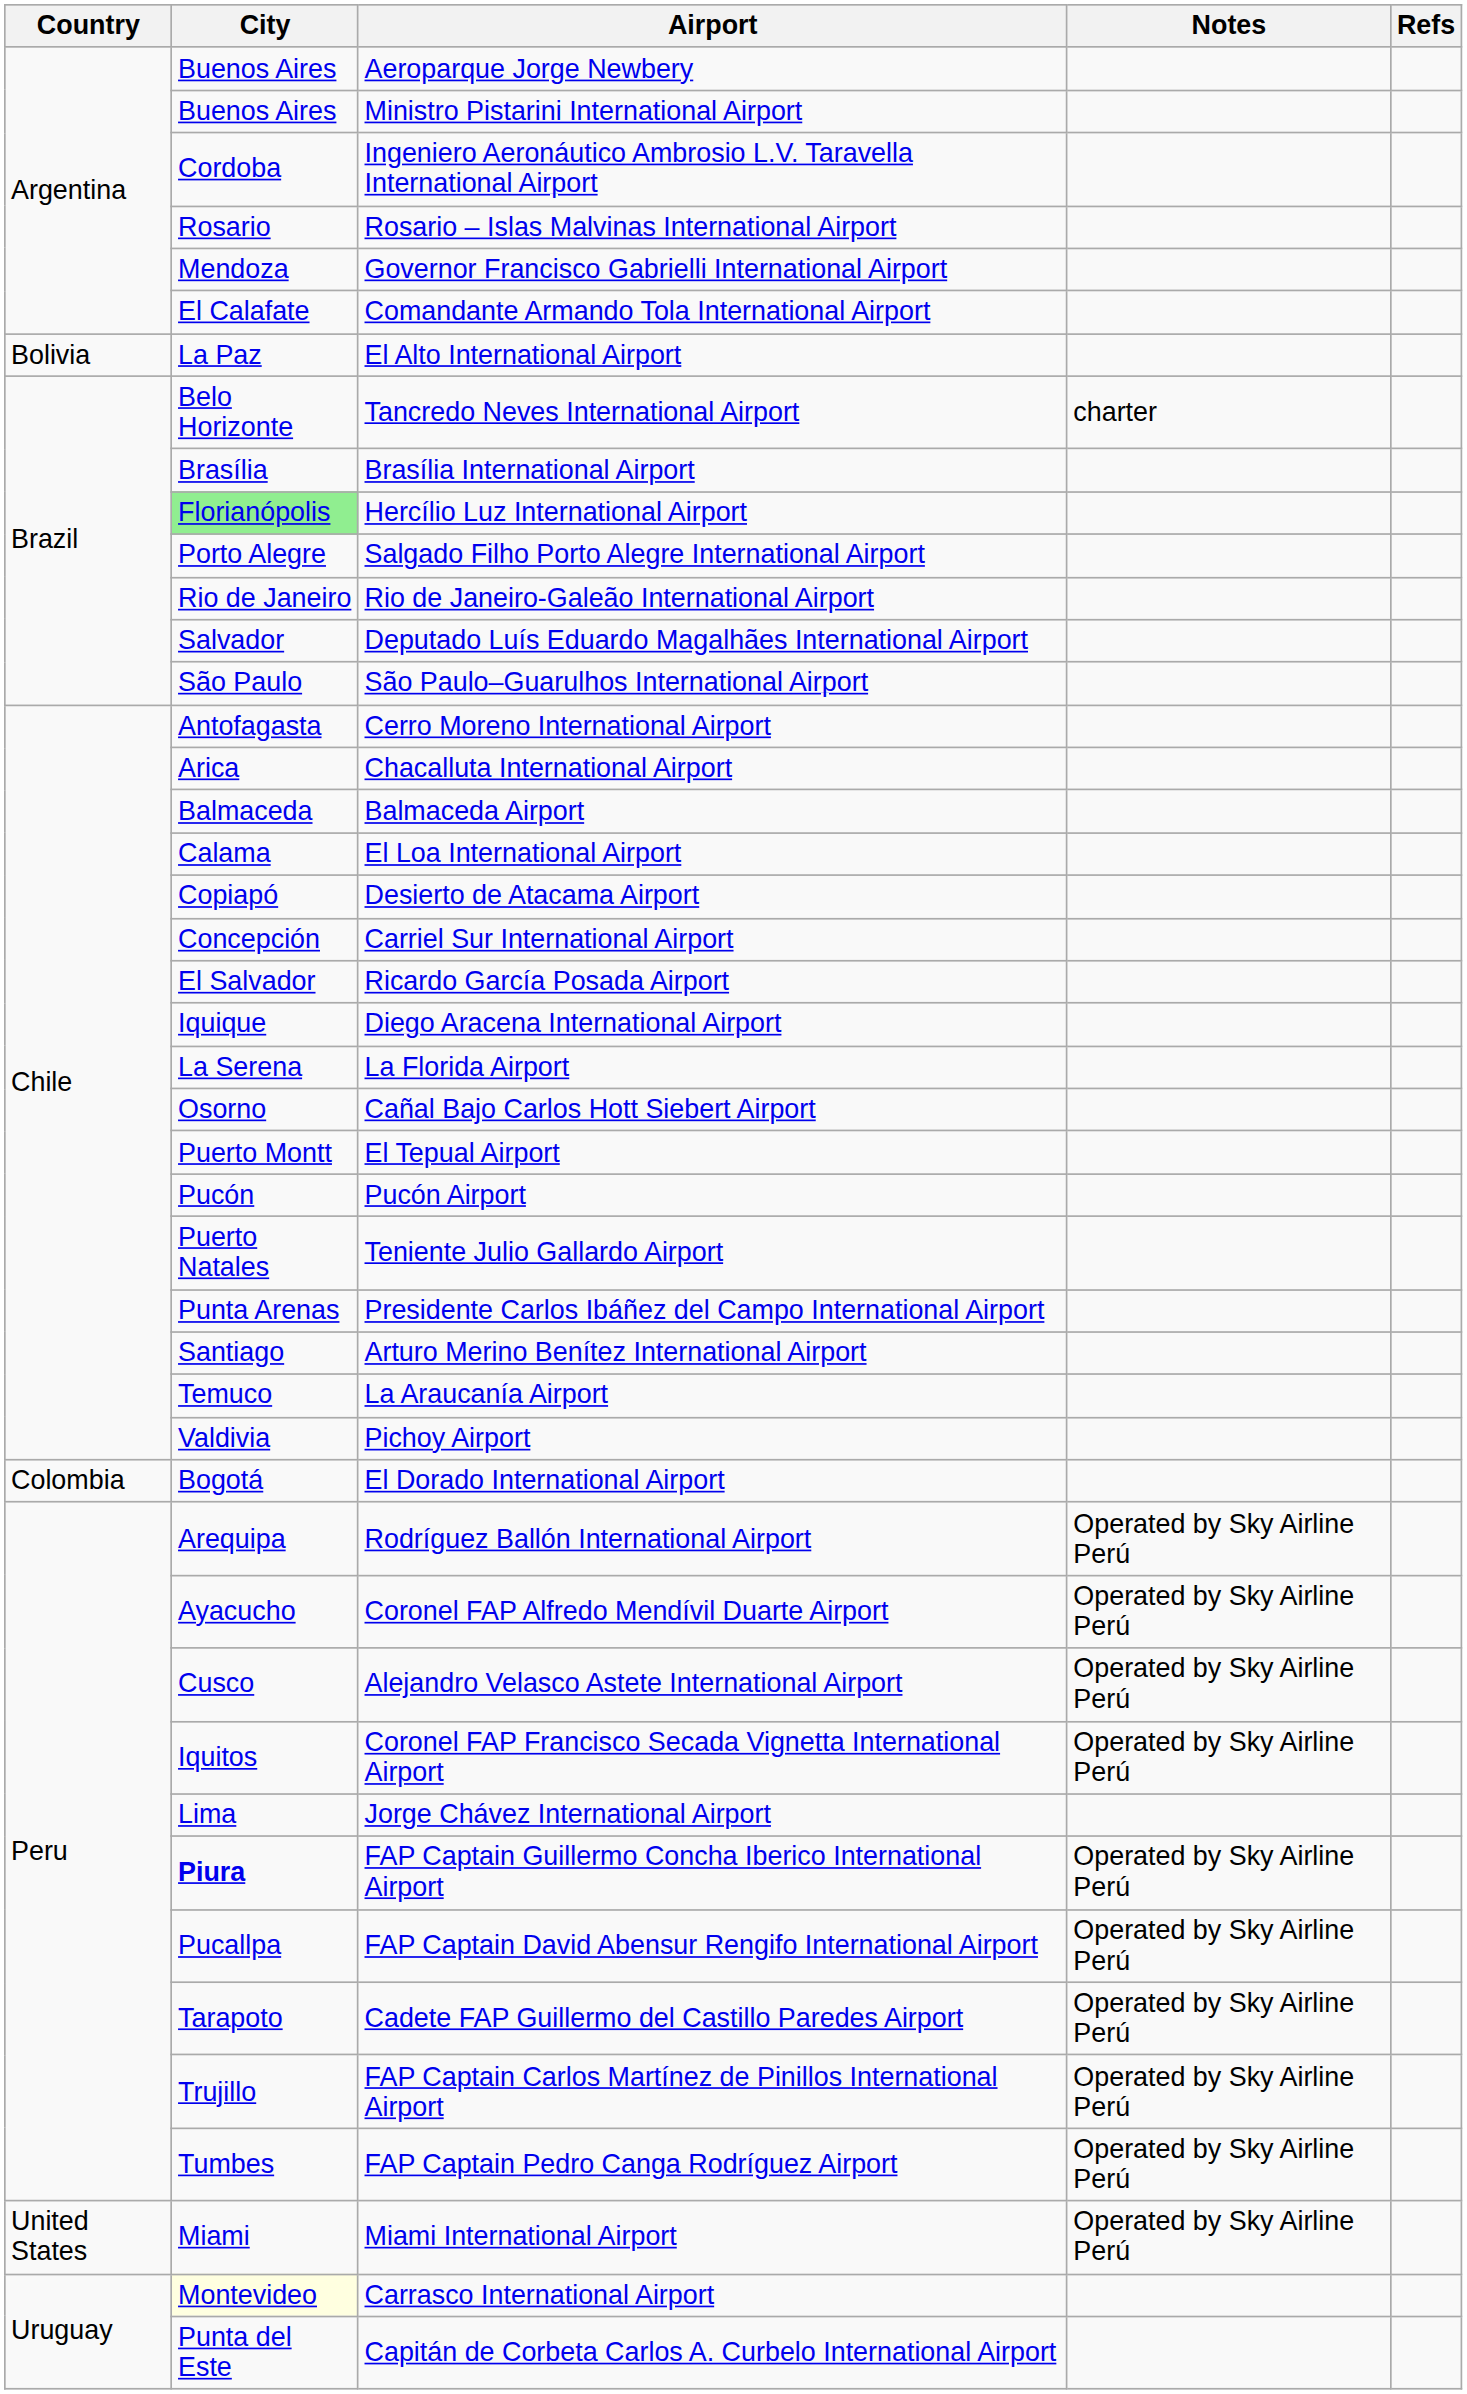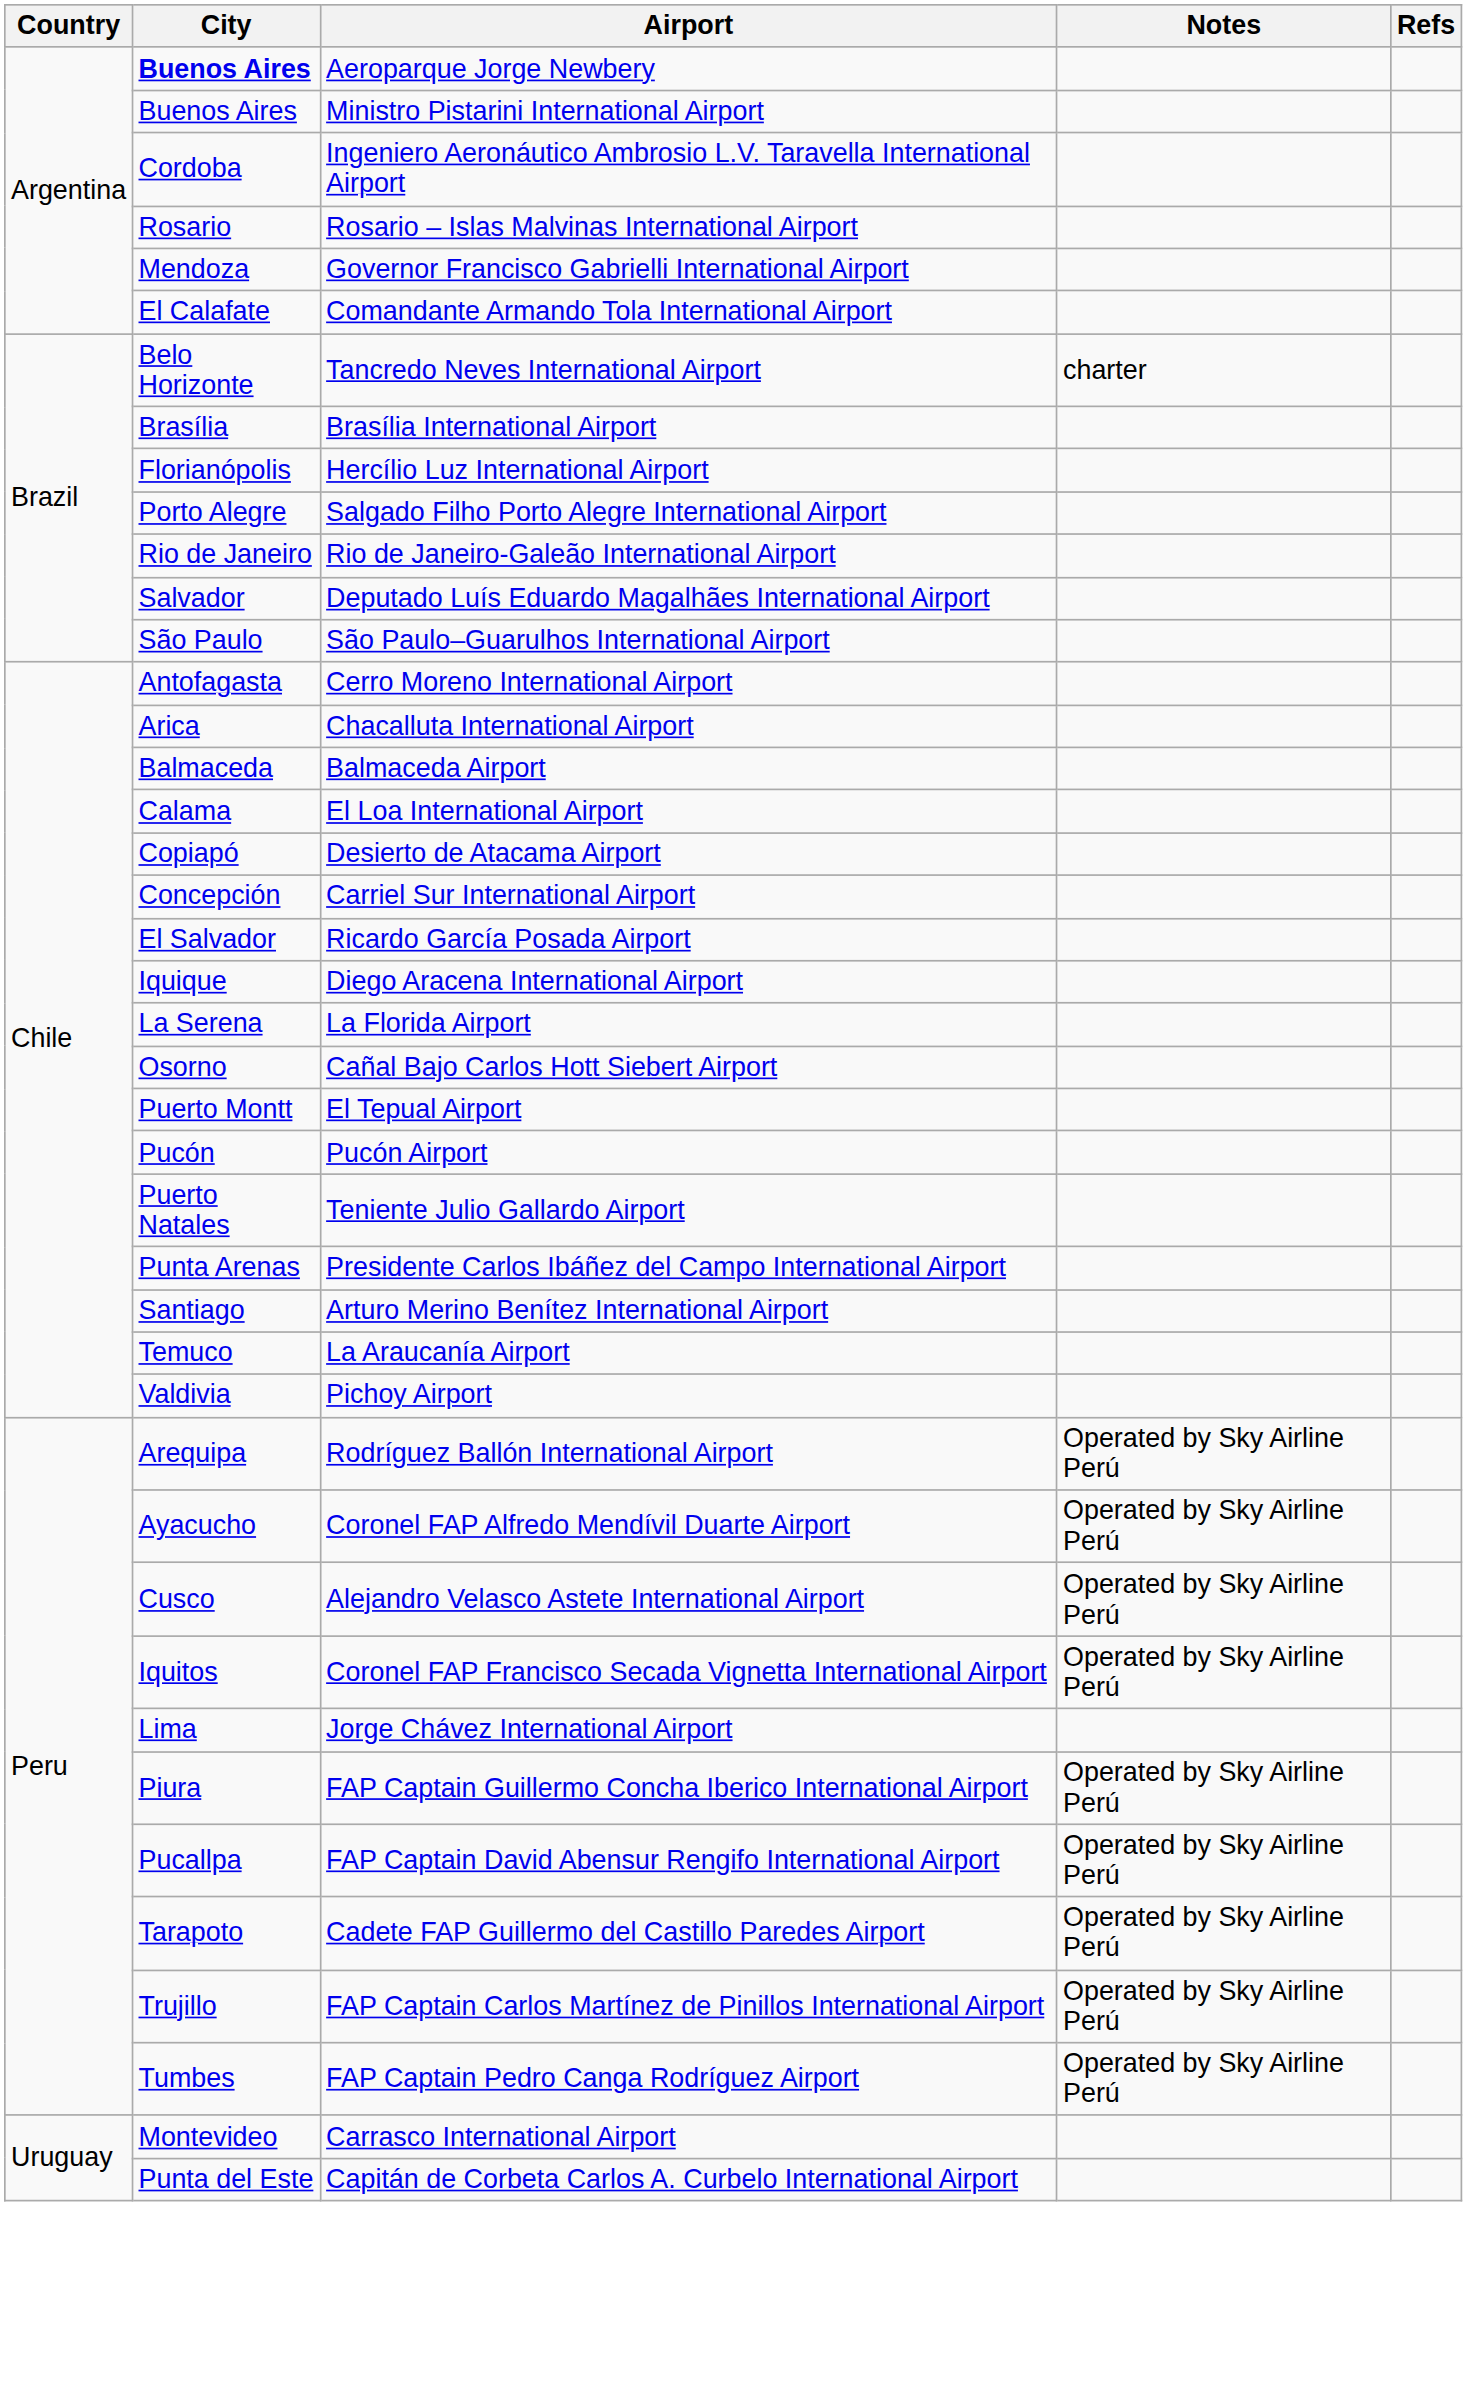Aeroparque Jorge Newbery | City: normal -> bold
- row: Bolivia | La Paz | El Alto International Airport
Hercílio Luz International Airport | City: lightgreen background -> no background
- row: Colombia | Bogotá | El Dorado International Airport
FAP Captain Guillermo Concha Iberico International Airport | City: bold -> normal
- row: United States | Miami | Miami International Airport | Operated by Sky Airline Perú
Carrasco International Airport | City: lightyellow background -> no background
